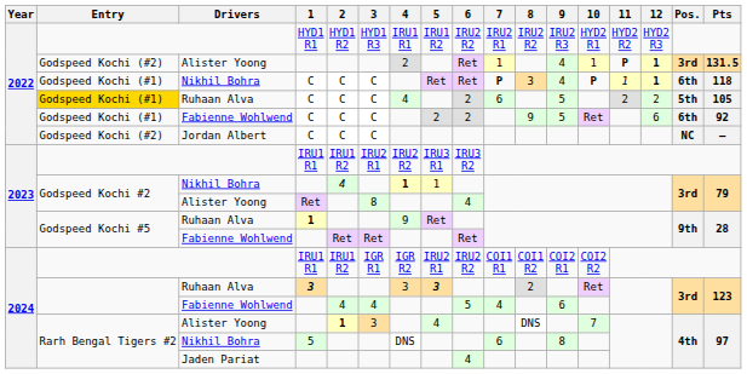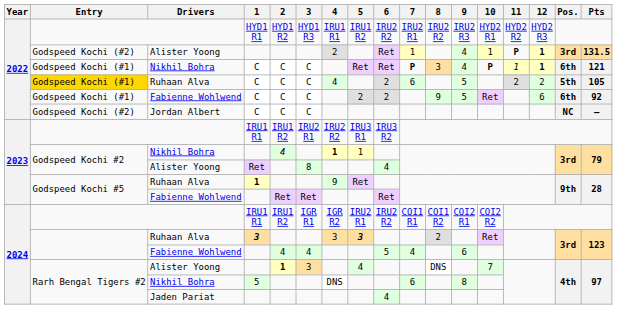Nikhil Bohra / C | Pts: 118 -> 121
